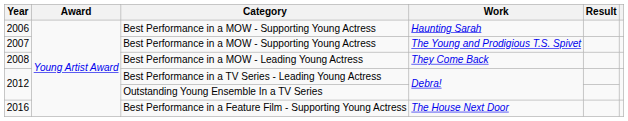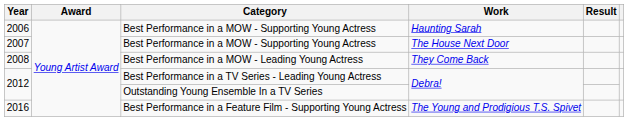2007 | Work: The Young and Prodigious T.S. Spivet -> The House Next Door
2016 | Work: The House Next Door -> The Young and Prodigious T.S. Spivet
